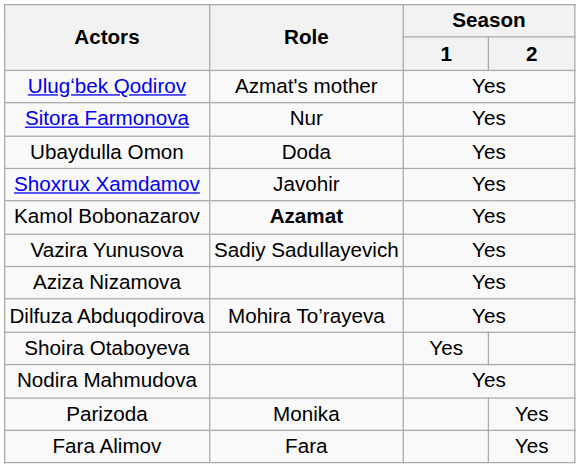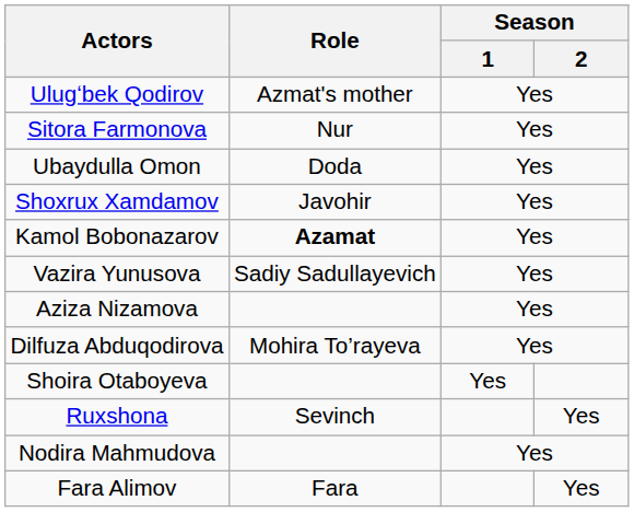+ row: Ruxshona | Sevinch | Yes
- row: Parizoda | Monika | Yes
